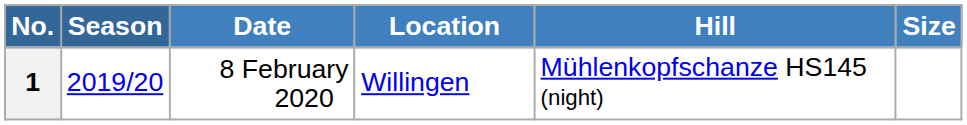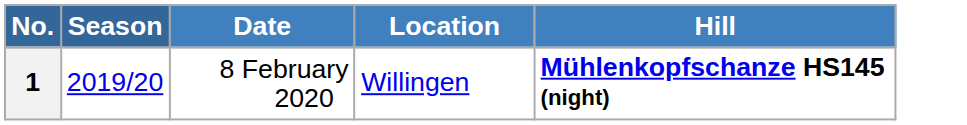- column: Size
1 | Hill: normal -> bold
